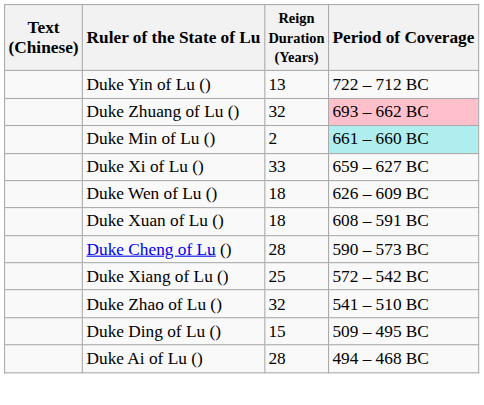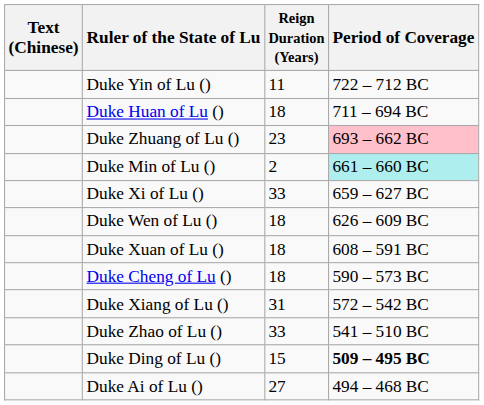Duke Yin of Lu () | Reign Duration (Years): 13 -> 11
+ row: Duke Huan of Lu () | 18 | 711 – 694 BC
Duke Zhuang of Lu () | Reign Duration (Years): 32 -> 23
Duke Cheng of Lu () | Reign Duration (Years): 28 -> 18
Duke Xiang of Lu () | Reign Duration (Years): 25 -> 31
Duke Zhao of Lu () | Reign Duration (Years): 32 -> 33
Duke Ding of Lu () | Period of Coverage: normal -> bold
Duke Ai of Lu () | Reign Duration (Years): 28 -> 27
